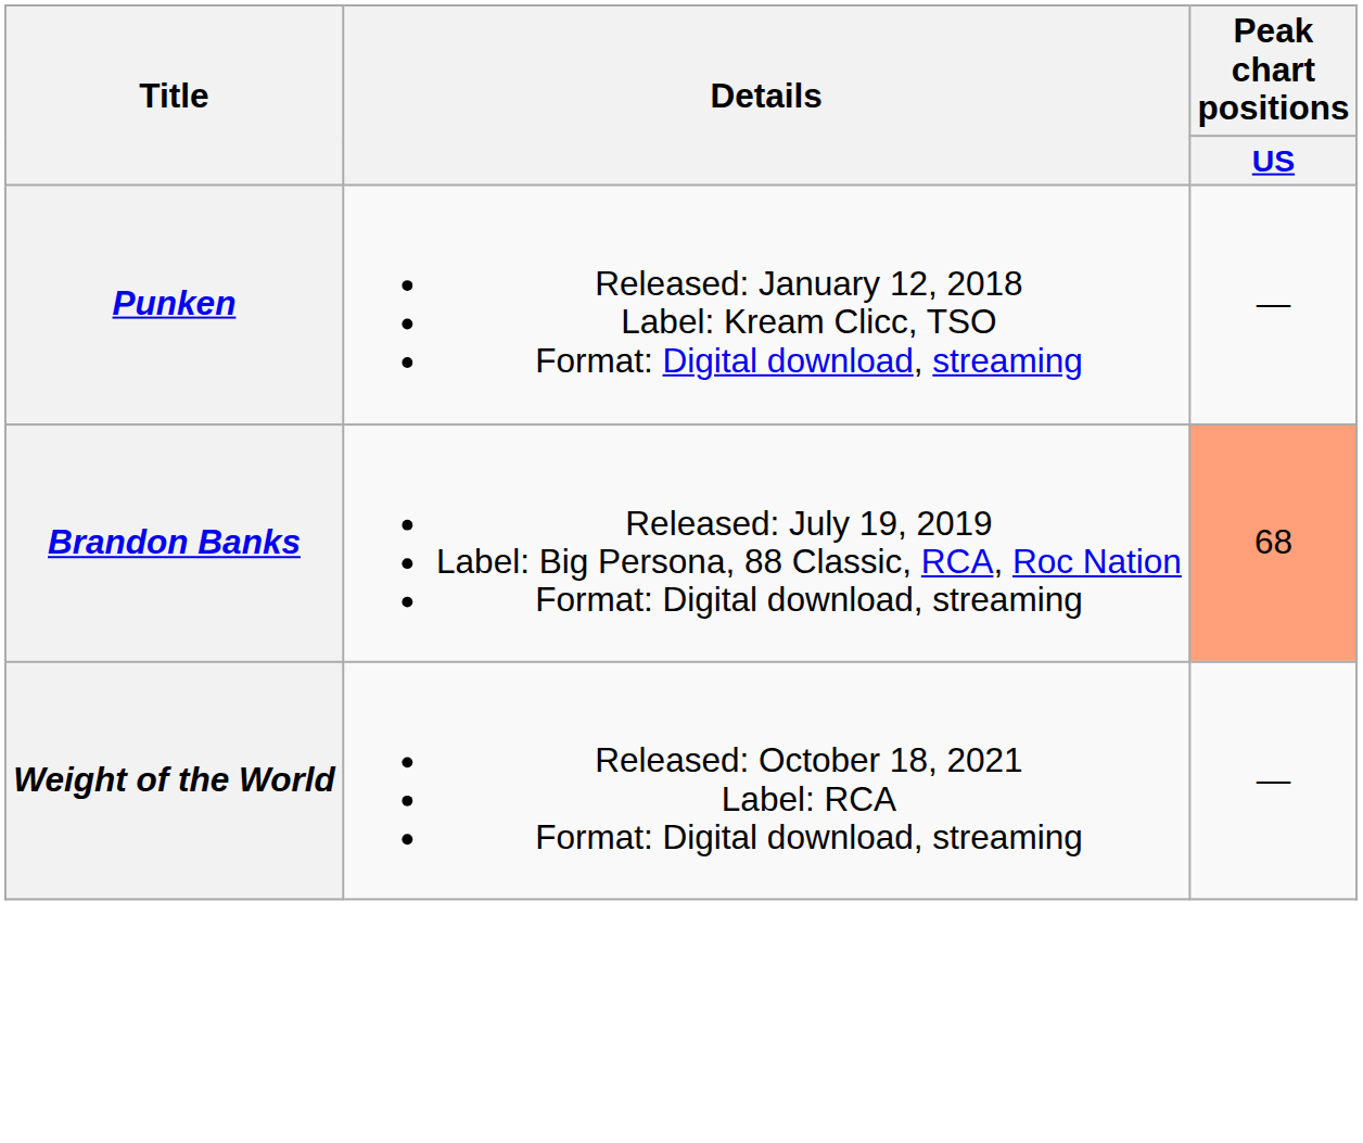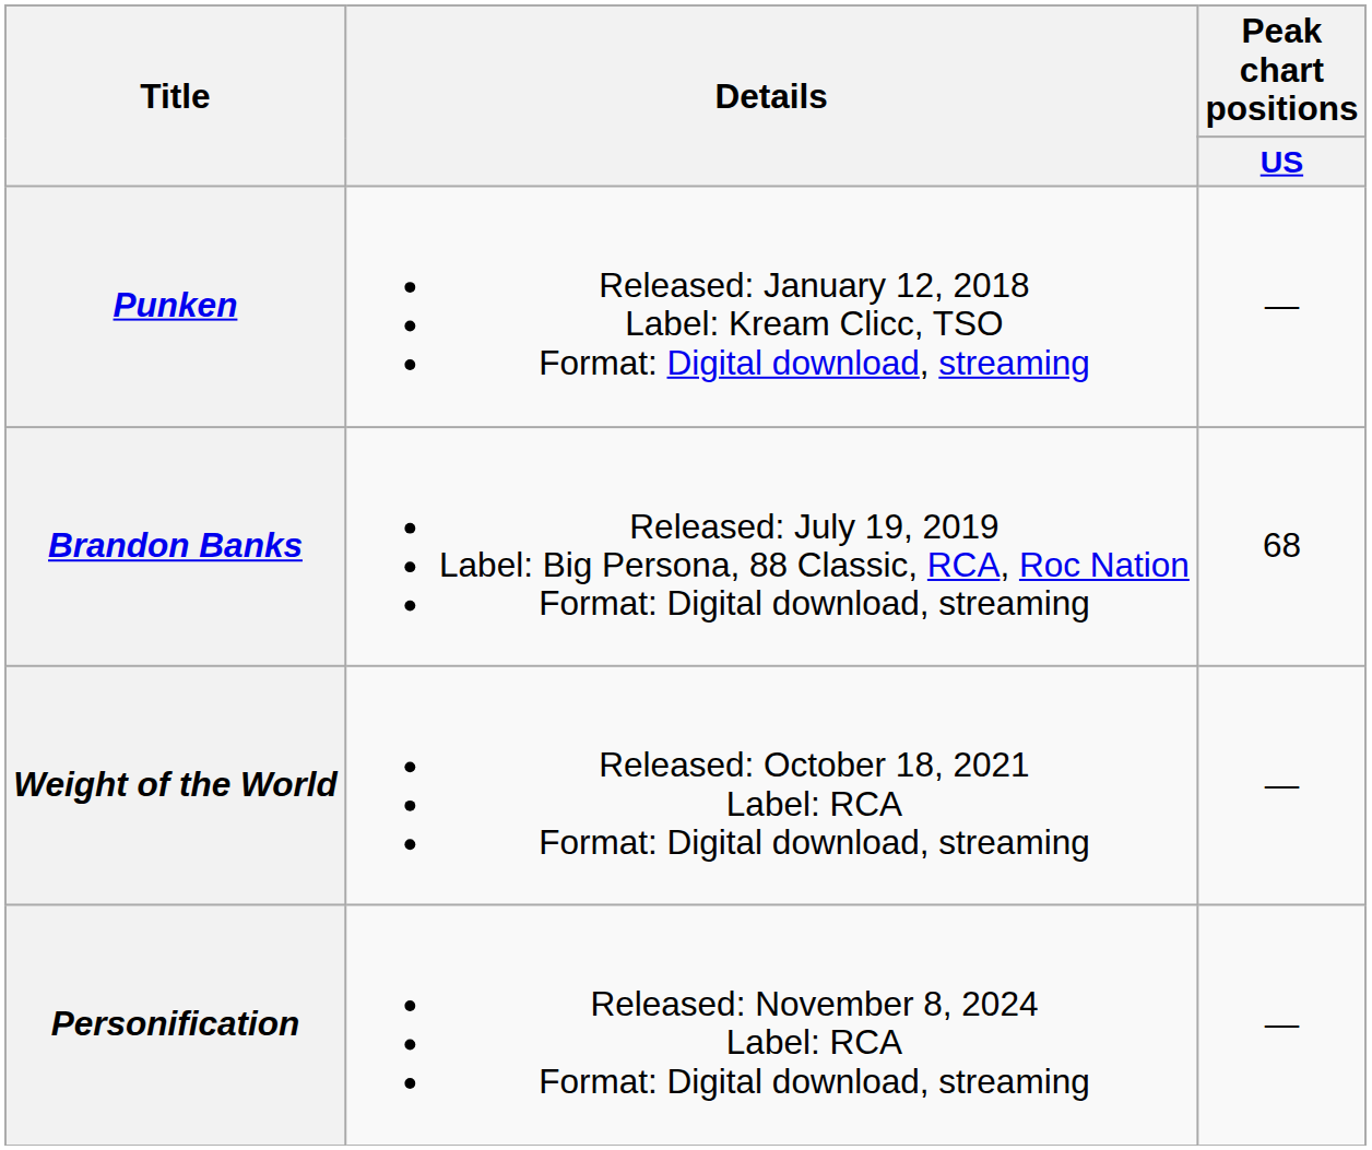Brandon Banks | Peak chart positions / US: lightsalmon background -> no background
+ row: Personification | Released: November 8, 2024 Label: RCA Format: Digital download, streaming | —
